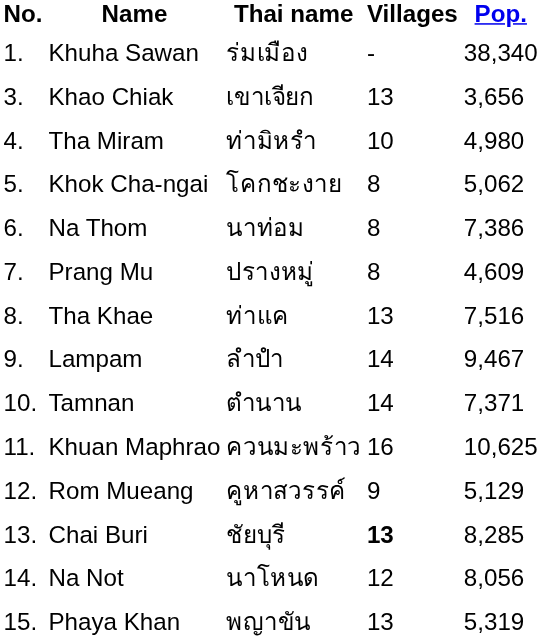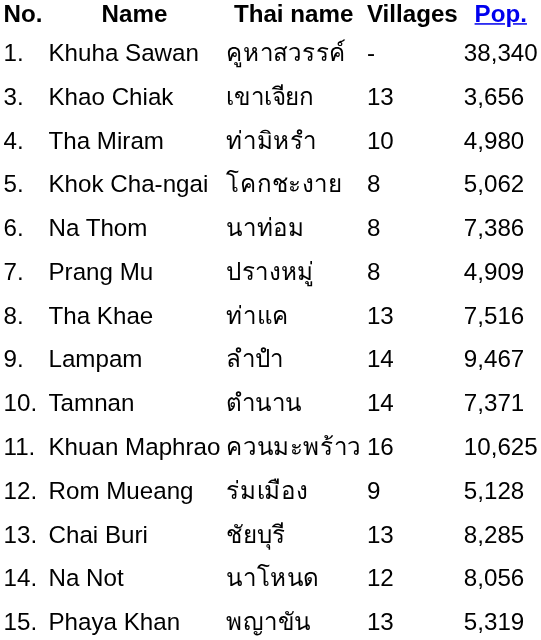Khuha Sawan | Thai name: ร่มเมือง -> คูหาสวรรค์
Prang Mu | Pop.: 4,609 -> 4,909
Rom Mueang | Thai name: คูหาสวรรค์ -> ร่มเมือง
Rom Mueang | Pop.: 5,129 -> 5,128
Chai Buri | Villages: bold -> normal
